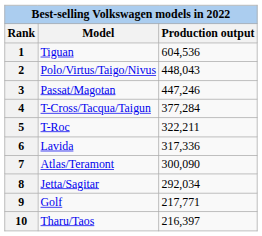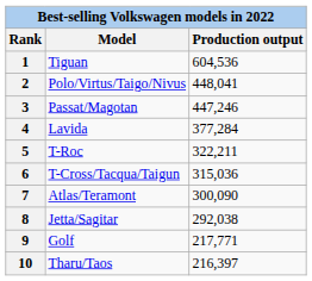2 | Production output: 448,043 -> 448,041
4 | Model: T-Cross/Tacqua/Taigun -> Lavida
6 | Model: Lavida -> T-Cross/Tacqua/Taigun
6 | Production output: 317,336 -> 315,036
8 | Production output: 292,034 -> 292,038
